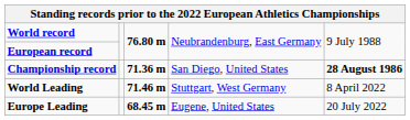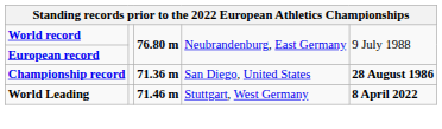World Leading | column 5: normal -> bold
- row: Europe Leading | 68.45 m | Eugene, United States | 20 July 2022
